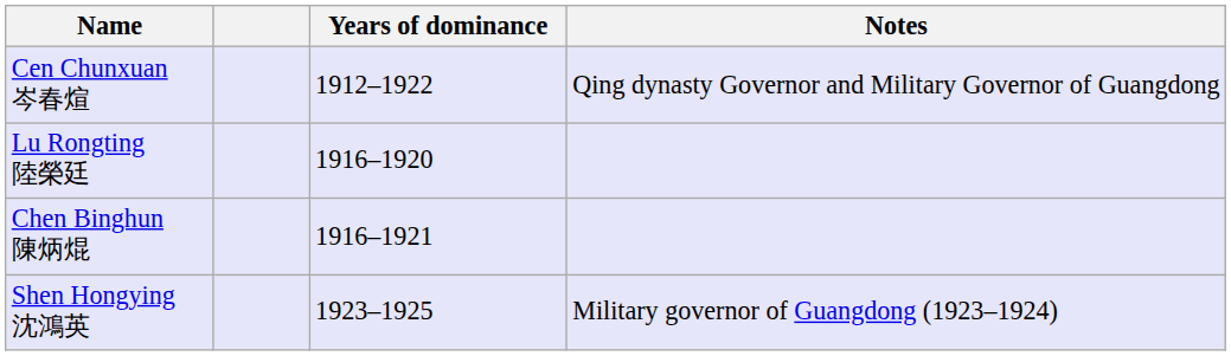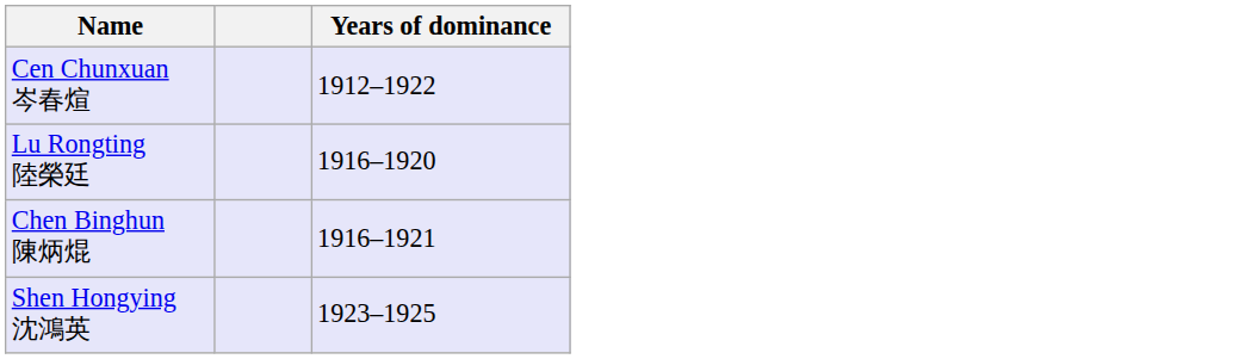- column: Notes | Qing dynasty Governor and Military Governor of Guangdong | Military governor of Guangdong (1923–1924)
